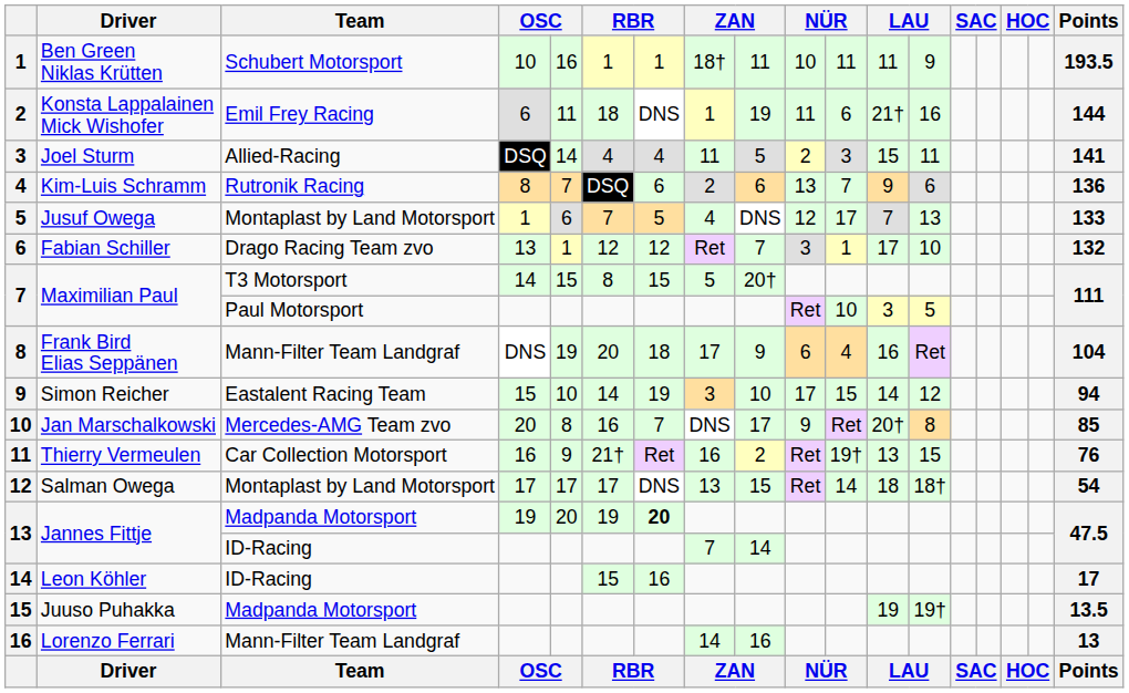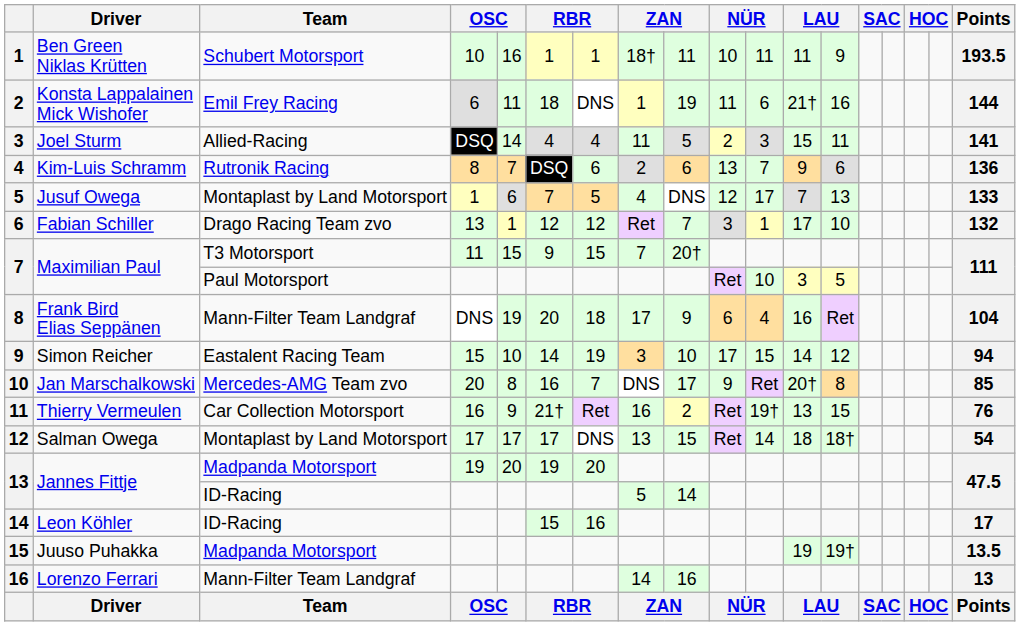7 / T3 Motorsport | column 4: 14 -> 11
7 / T3 Motorsport | column 6: 8 -> 9
7 / T3 Motorsport | column 8: 5 -> 7
13 / Madpanda Motorsport | column 7: bold -> normal
13 / ID-Racing | column 8: 7 -> 5
